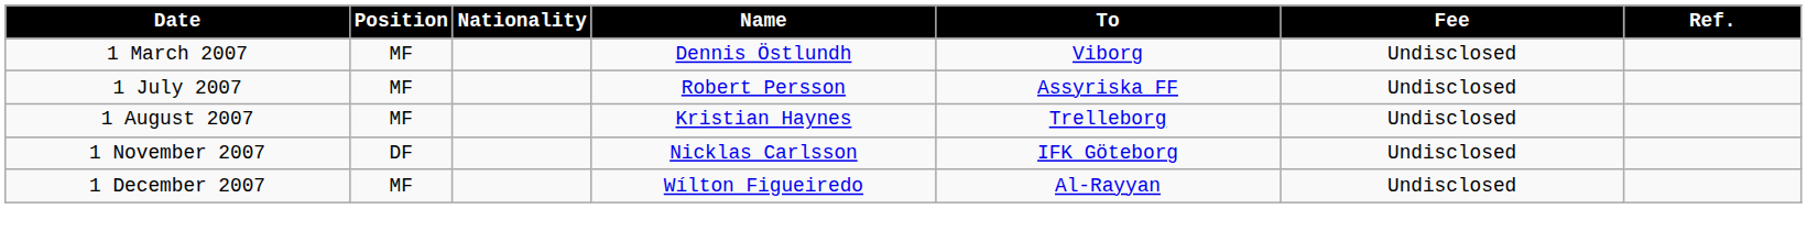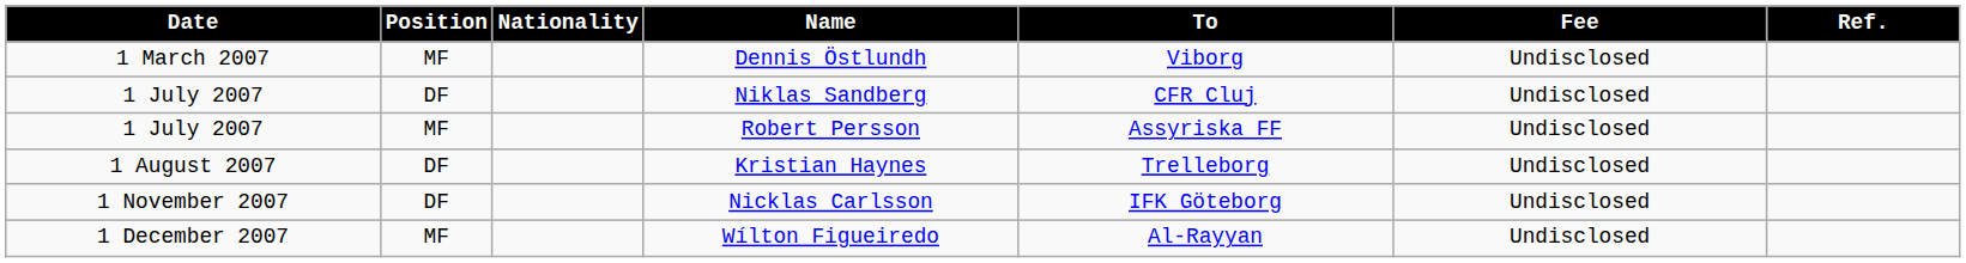+ row: 1 July 2007 | DF | Niklas Sandberg | CFR Cluj | Undisclosed
Kristian Haynes | Position: MF -> DF
